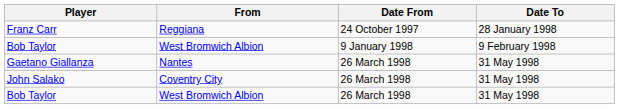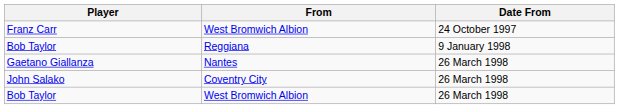- column: Date To | 28 January 1998 | 9 February 1998 | 31 May 1998 | 31 May 1998 | 31 May 1998
Franz Carr | From: Reggiana -> West Bromwich Albion
Bob Taylor / 9 January 1998 | From: West Bromwich Albion -> Reggiana
